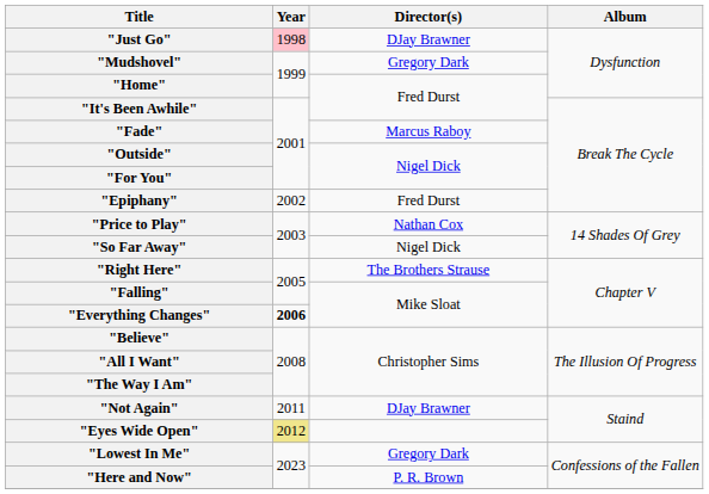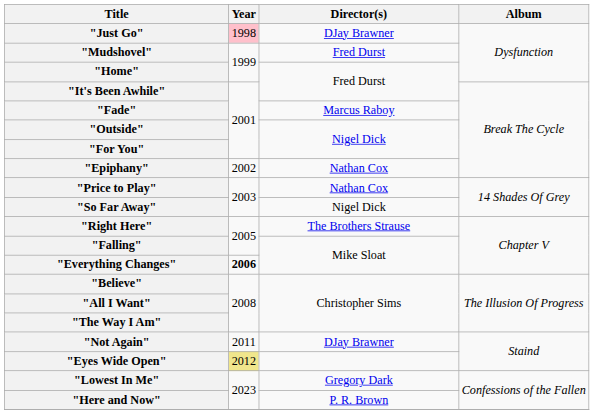"Mudshovel" | Director(s): Gregory Dark -> Fred Durst
"Epiphany" | Director(s): Fred Durst -> Nathan Cox
